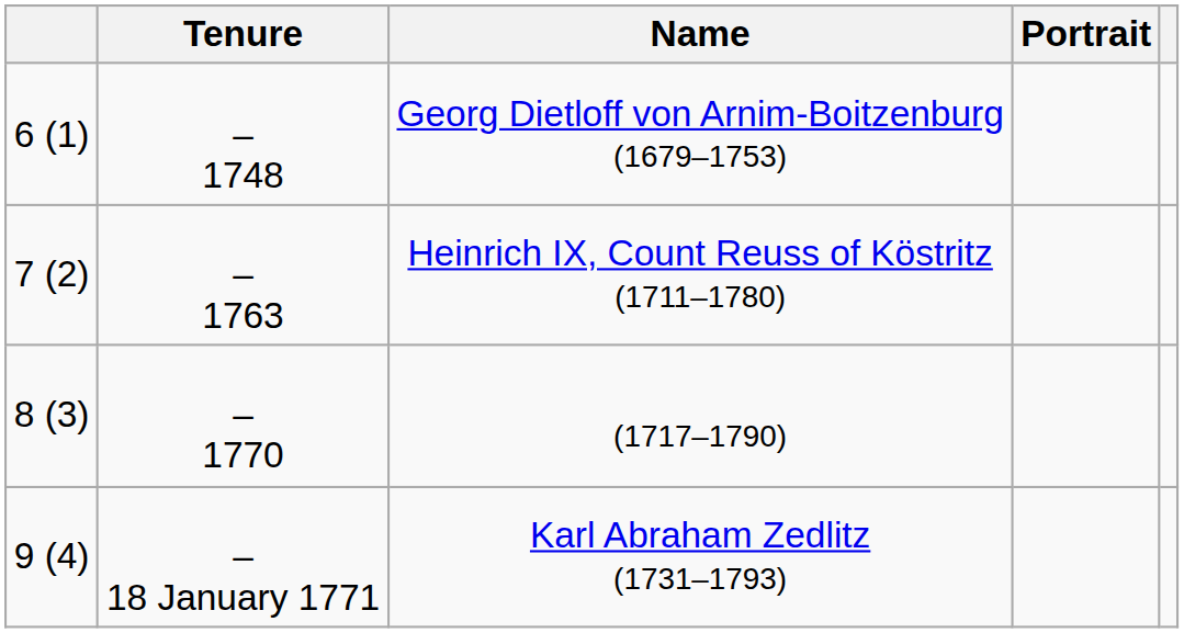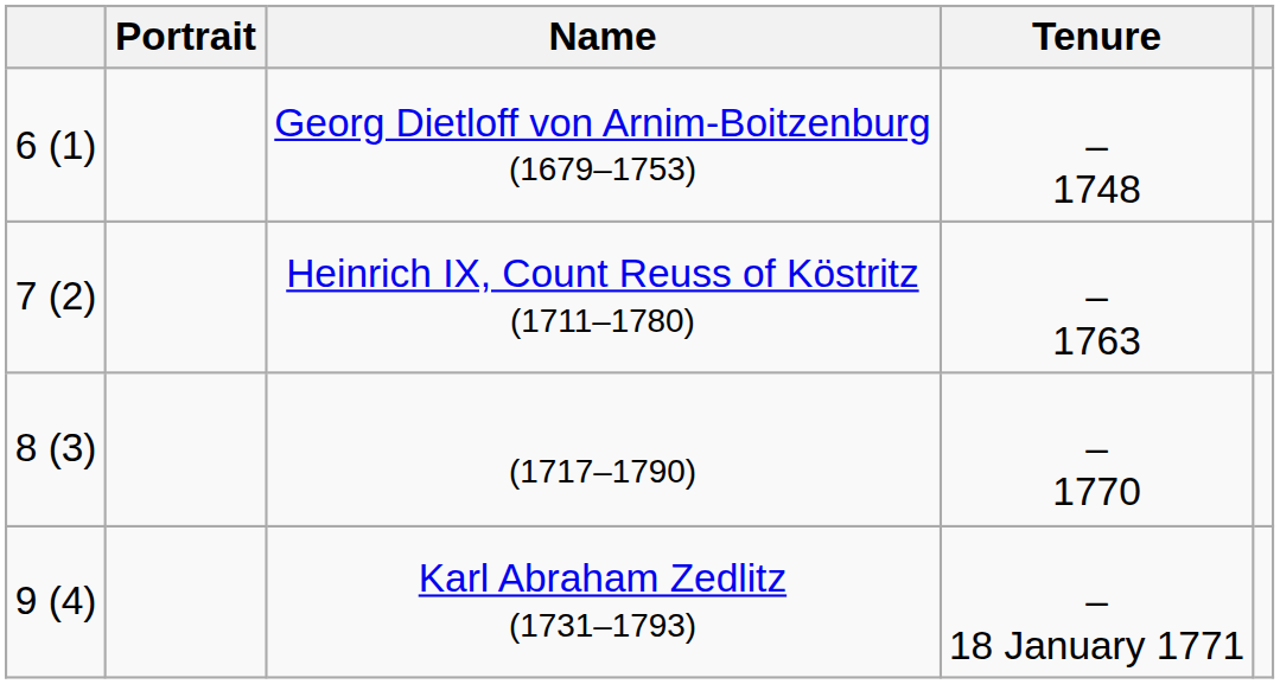columns swapped: Portrait <-> Tenure
